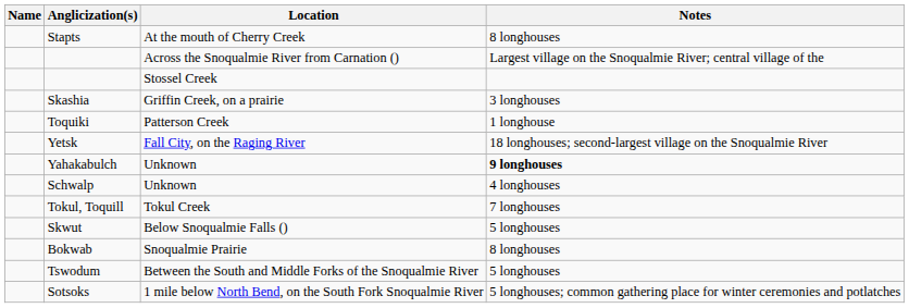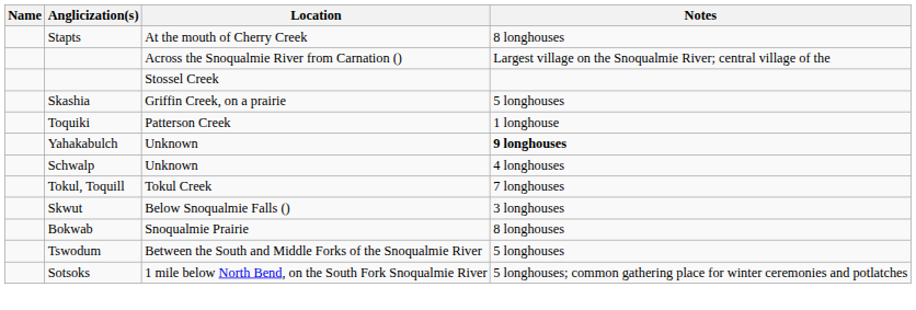Skashia | Notes: 3 longhouses -> 5 longhouses
- row: Yetsk | Fall City, on the Raging River | 18 longhouses; second-largest village on the Snoqualmie River
Skwut | Notes: 5 longhouses -> 3 longhouses
